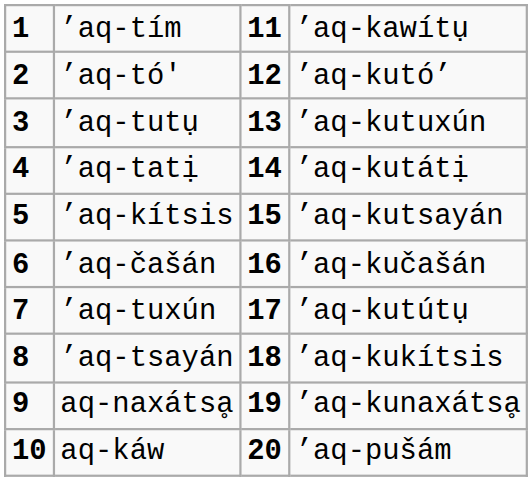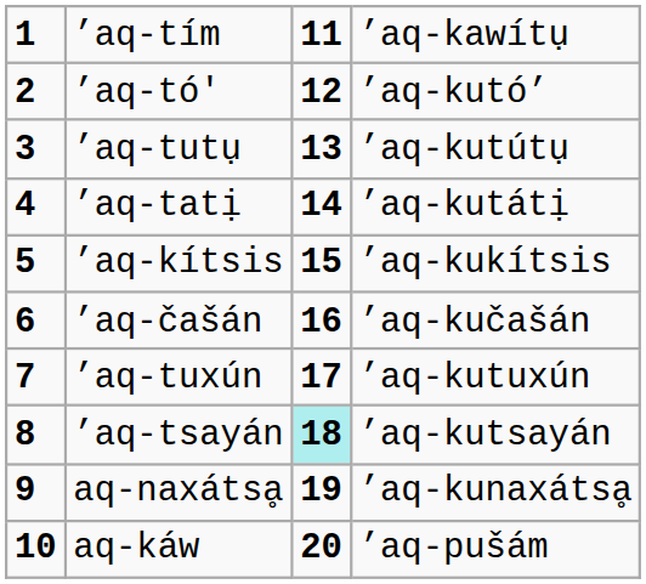’aq-tutụ | column 4: ’aq-kutuxún -> ’aq-kutútụ
’aq-kítsis | column 4: ’aq-kutsayán -> ’aq-kukítsis
’aq-tuxún | column 4: ’aq-kutútụ -> ’aq-kutuxún
’aq-tsayán | column 3: no background -> paleturquoise background
’aq-tsayán | column 4: ’aq-kukítsis -> ’aq-kutsayán
